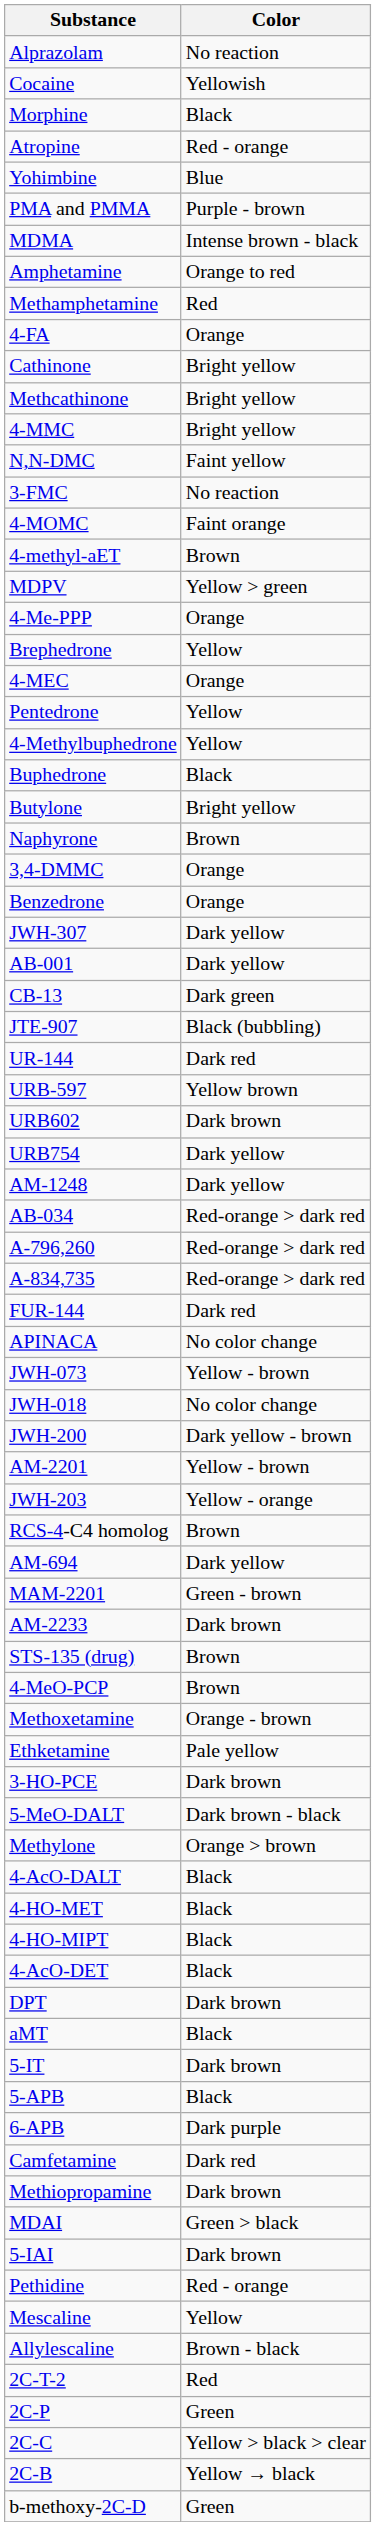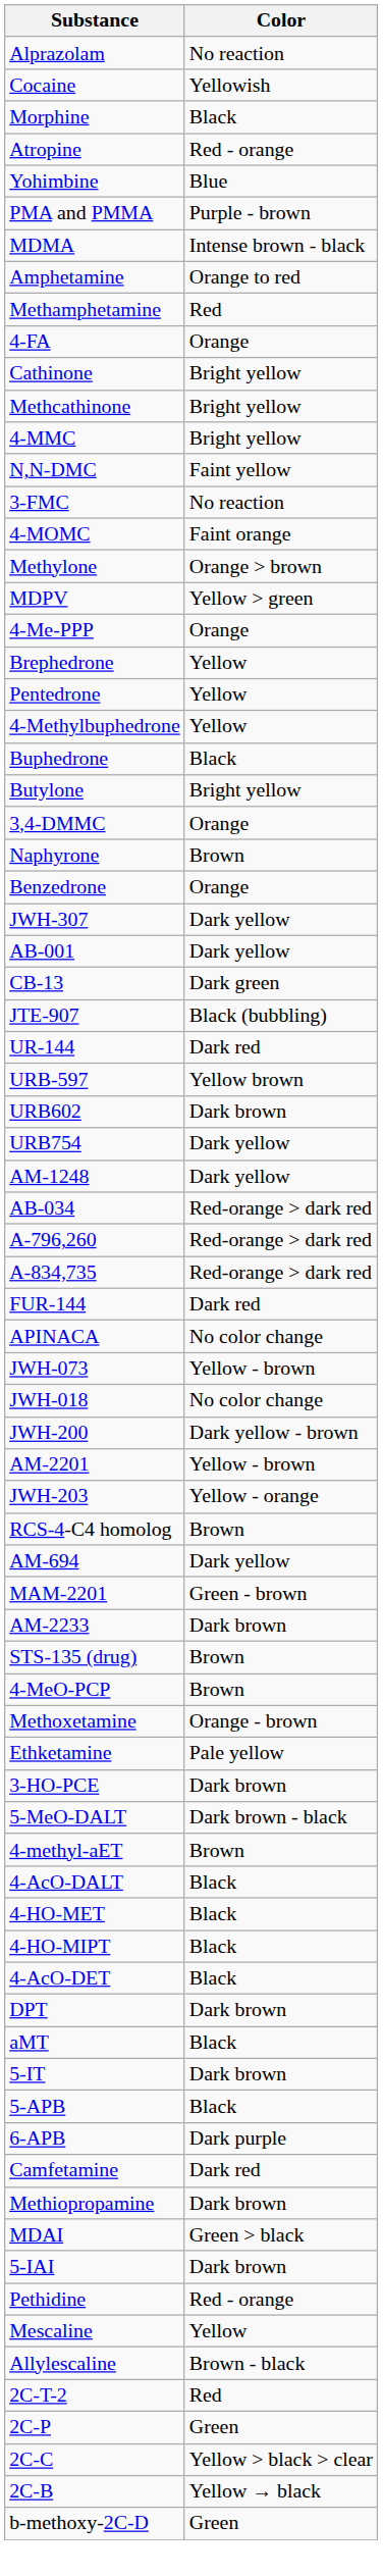rows swapped: Methylone <-> 4-methyl-aET
- row: 4-MEC | Orange
rows swapped: 3,4-DMMC <-> Naphyrone
